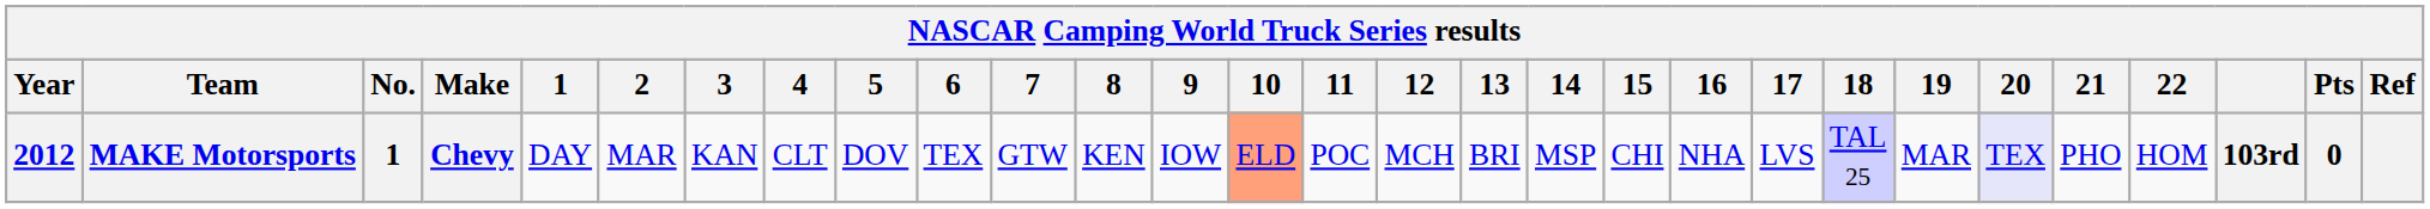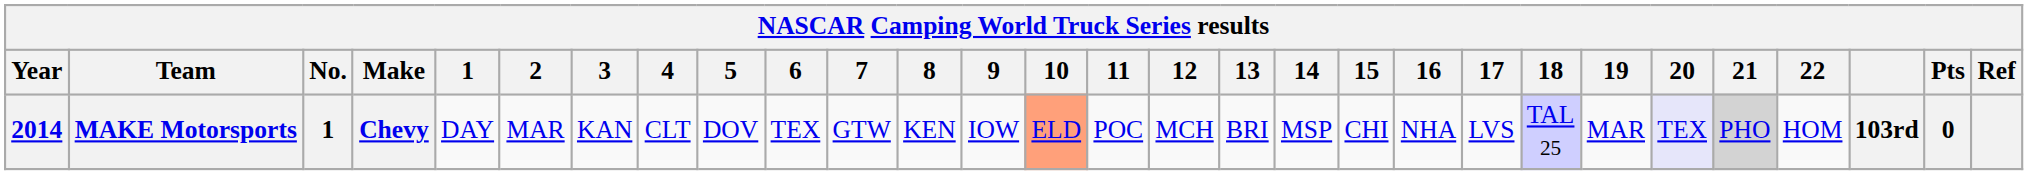MAKE Motorsports | Year: 2012 -> 2014
MAKE Motorsports | 21: no background -> lightgrey background
